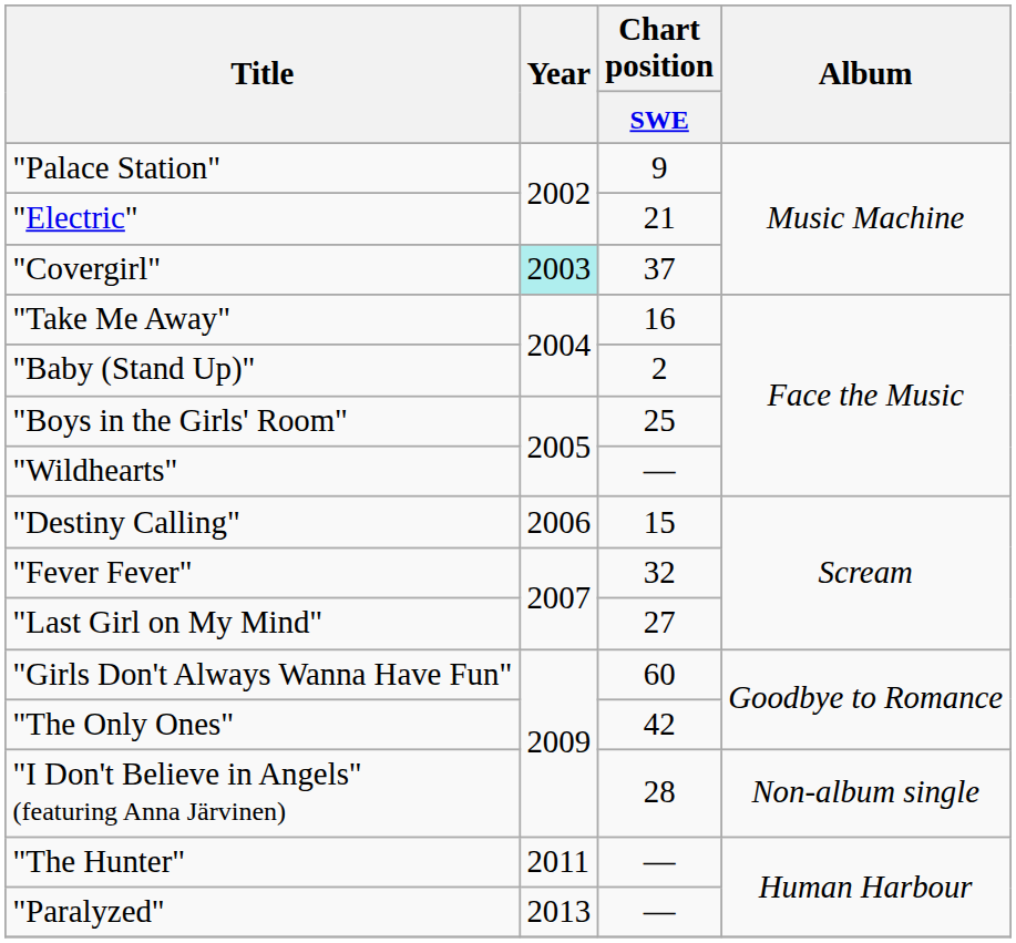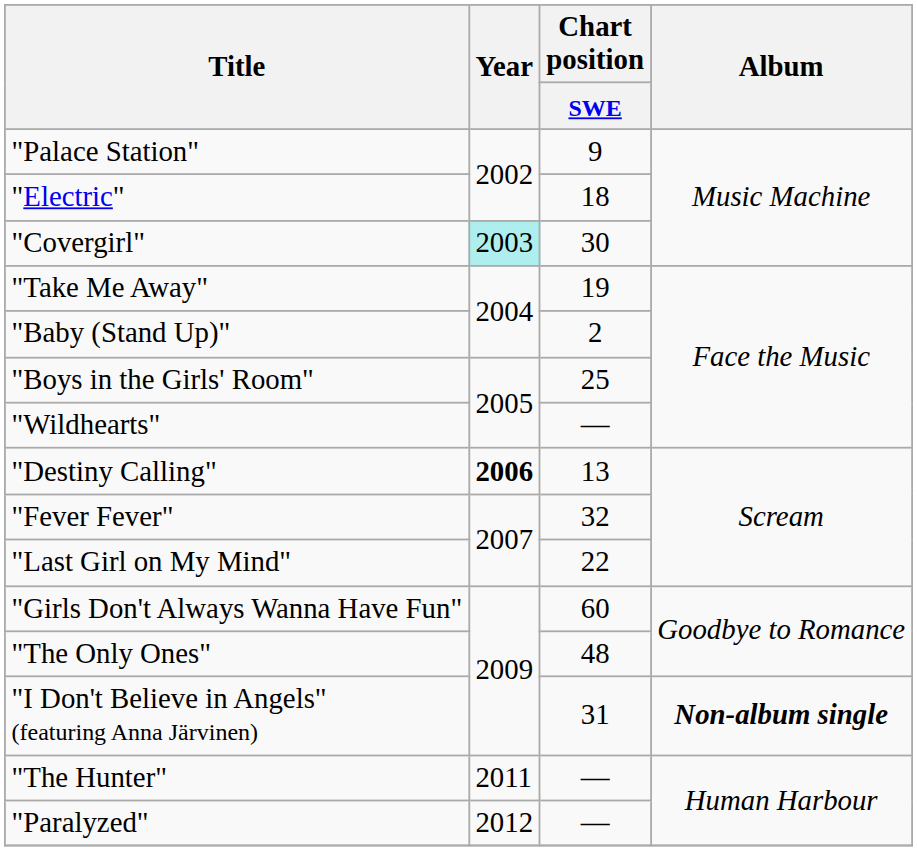"Electric" | Chart position / SWE: 21 -> 18
"Covergirl" | Chart position / SWE: 37 -> 30
"Take Me Away" | Chart position / SWE: 16 -> 19
"Destiny Calling" | Year: normal -> bold
"Destiny Calling" | Chart position / SWE: 15 -> 13
"Last Girl on My Mind" | Chart position / SWE: 27 -> 22
"The Only Ones" | Chart position / SWE: 42 -> 48
"I Don't Believe in Angels" (featuring Anna Järvinen) | Chart position / SWE: 28 -> 31
"I Don't Believe in Angels" (featuring Anna Järvinen) | Album: normal -> bold
"Paralyzed" | Year: 2013 -> 2012
